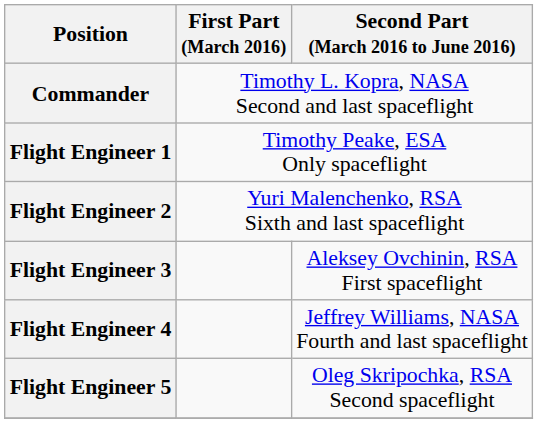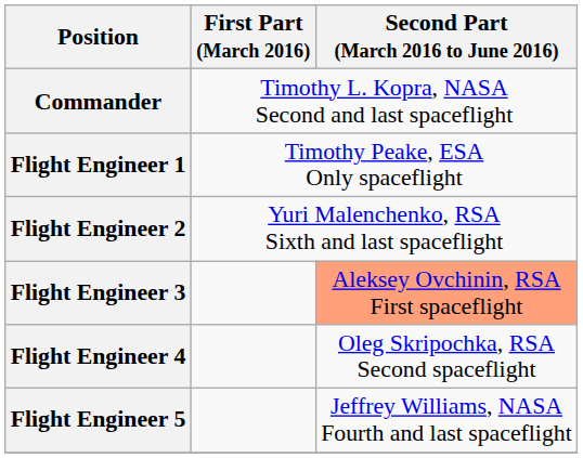Flight Engineer 3 | Second Part (March 2016 to June 2016): no background -> lightsalmon background
Flight Engineer 4 | Second Part (March 2016 to June 2016): Jeffrey Williams, NASA Fourth and last spaceflight -> Oleg Skripochka, RSA Second spaceflight
Flight Engineer 5 | Second Part (March 2016 to June 2016): Oleg Skripochka, RSA Second spaceflight -> Jeffrey Williams, NASA Fourth and last spaceflight
